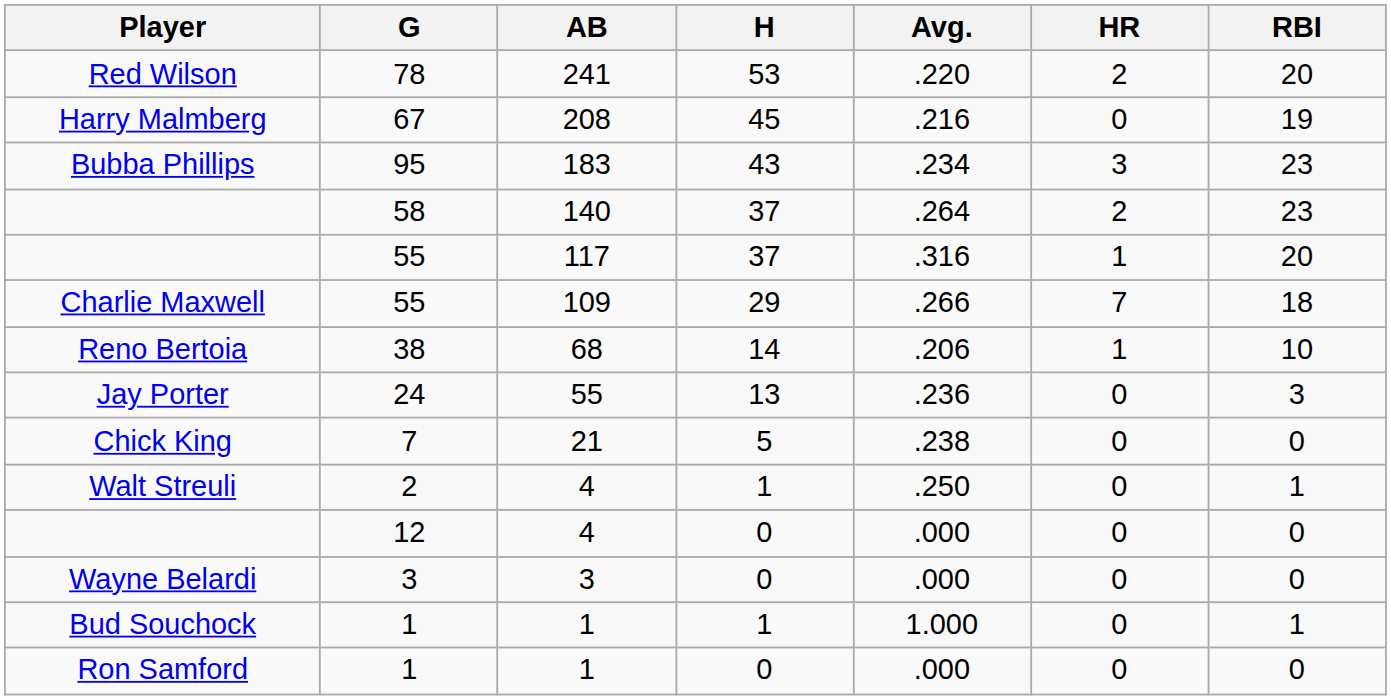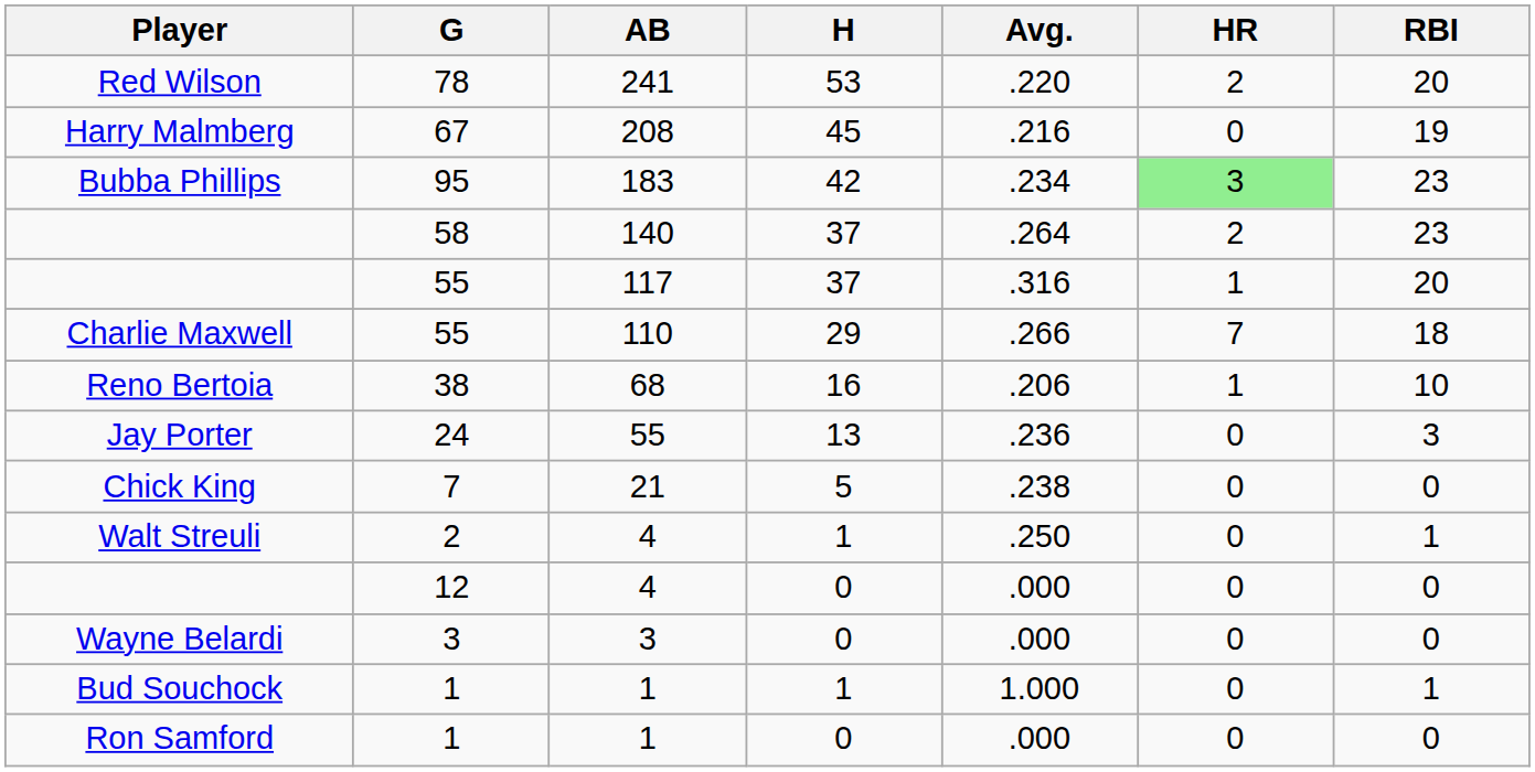Bubba Phillips | H: 43 -> 42
Bubba Phillips | HR: no background -> lightgreen background
Charlie Maxwell | AB: 109 -> 110
Reno Bertoia | H: 14 -> 16
